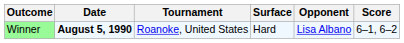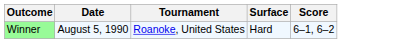- column: Opponent | Lisa Albano
Winner | Date: bold -> normal
